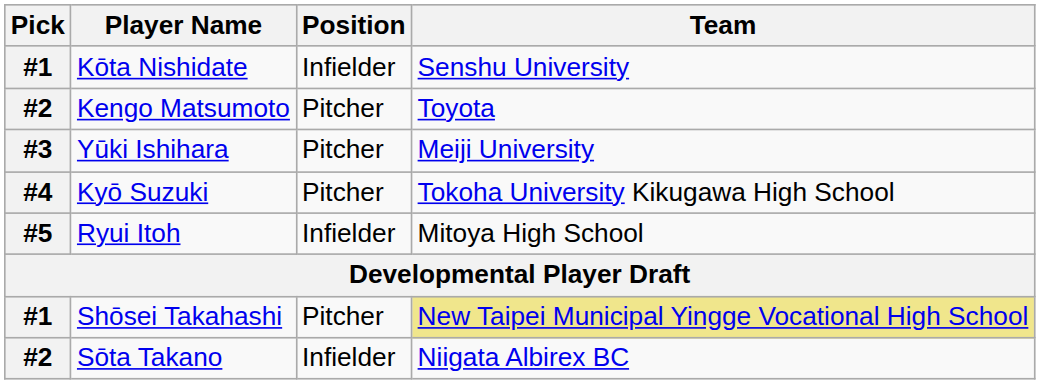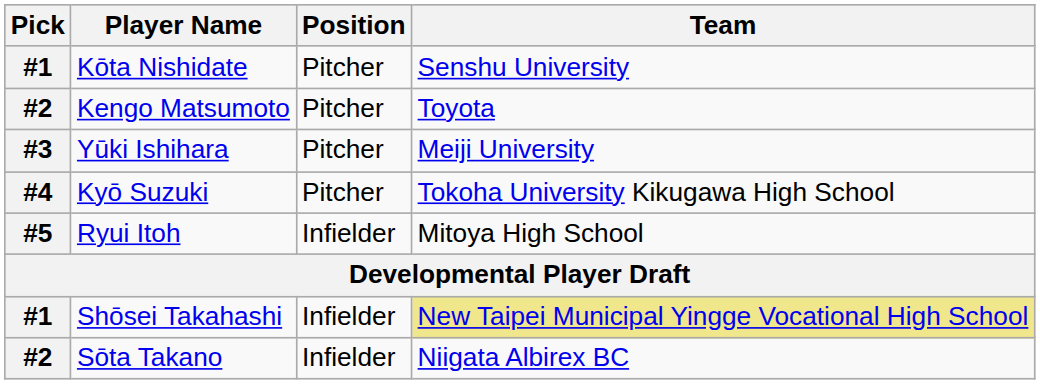Kōta Nishidate | Position: Infielder -> Pitcher
Shōsei Takahashi | Position: Pitcher -> Infielder
